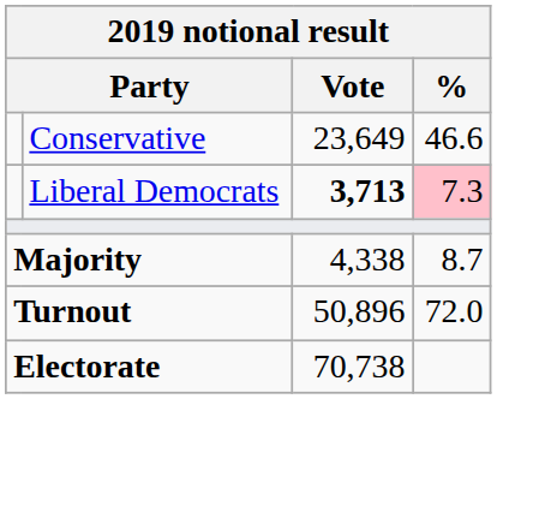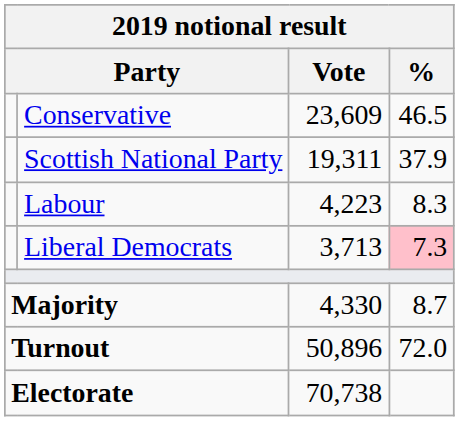Conservative | Vote: 23,649 -> 23,609
Conservative | %: 46.6 -> 46.5
+ row: Scottish National Party | 19,311 | 37.9
+ row: Labour | 4,223 | 8.3
Liberal Democrats | Vote: bold -> normal
Majority | Vote: 4,338 -> 4,330
